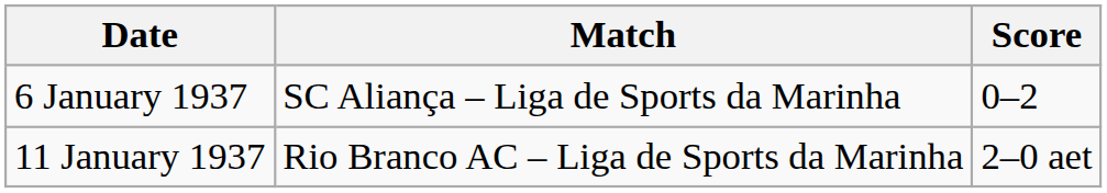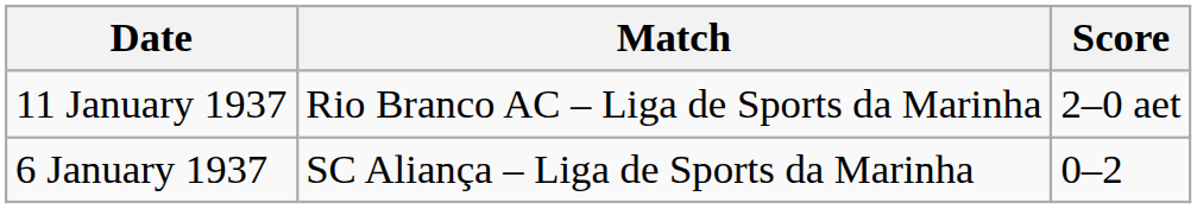rows swapped: 6 January 1937 <-> 11 January 1937
